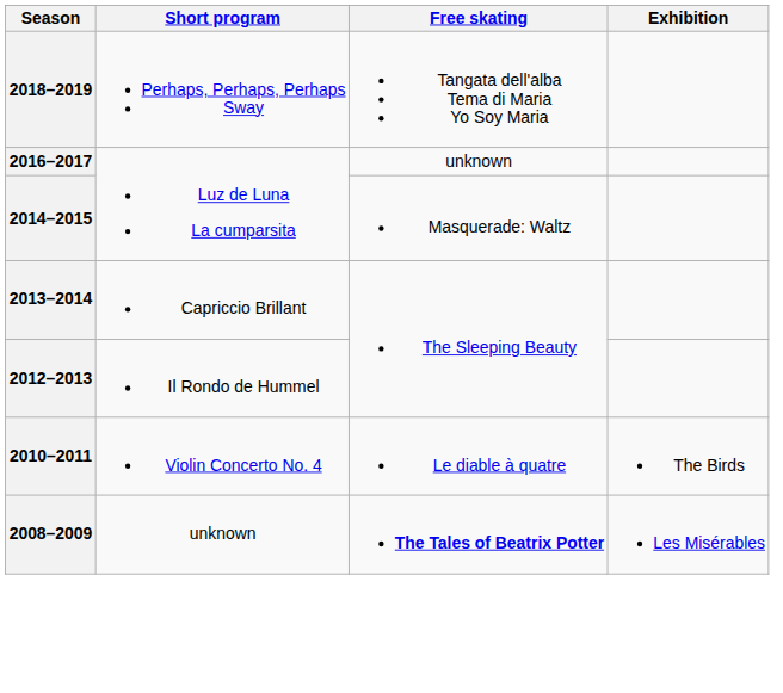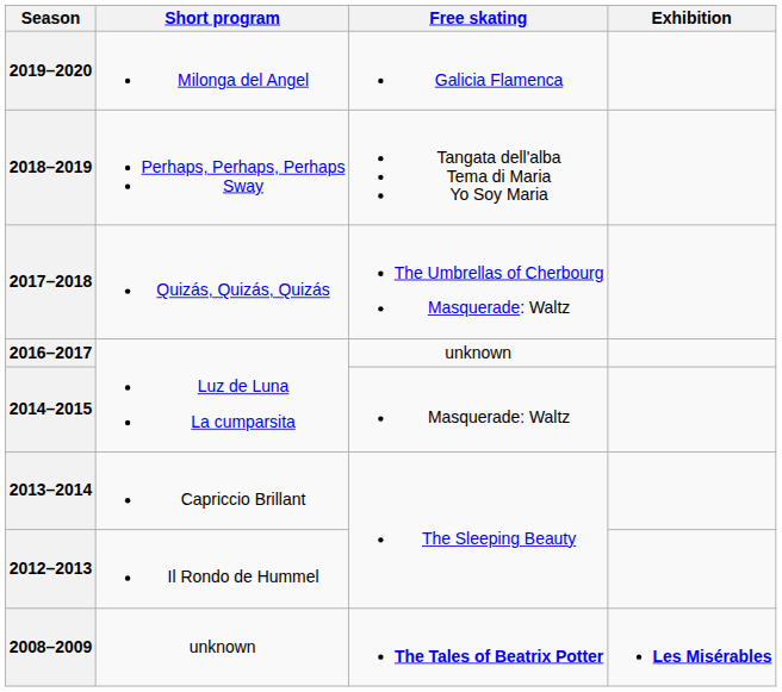+ row: 2019–2020 | Milonga del Angel | Galicia Flamenca
+ row: 2017–2018 | Quizás, Quizás, Quizás | The Umbrellas of Cherbourg Masquerade: Waltz
- row: 2010–2011 | Violin Concerto No. 4 | Le diable à quatre | The Birds
2008–2009 | Exhibition: normal -> bold
